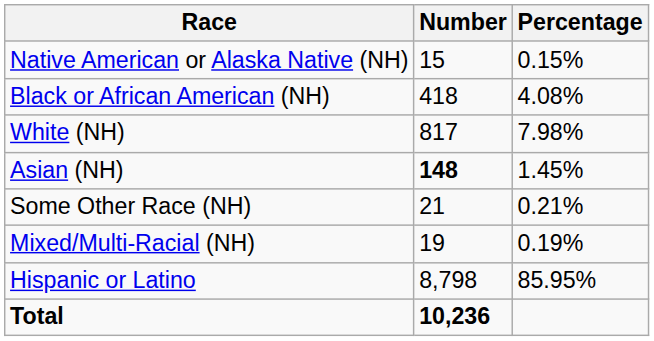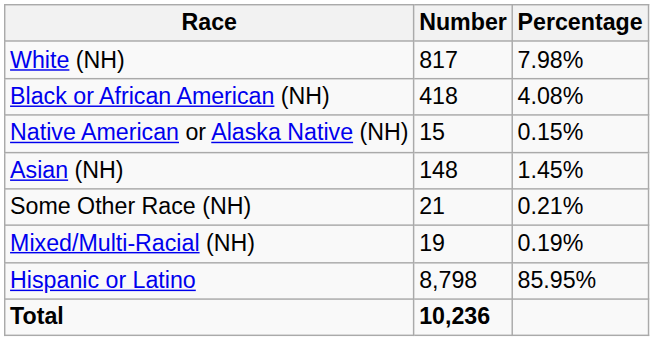rows swapped: White (NH) <-> Native American or Alaska Native (NH)
Asian (NH) | Number: bold -> normal
